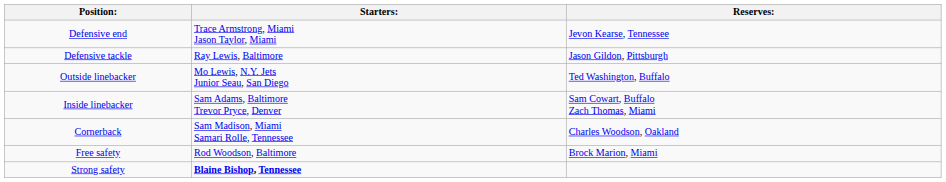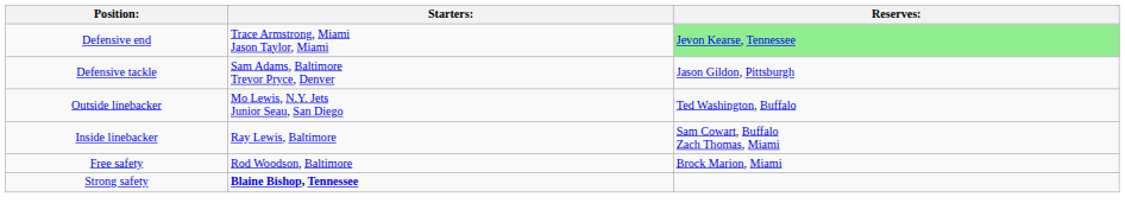Defensive end | Reserves:: no background -> lightgreen background
Defensive tackle | Starters:: Ray Lewis, Baltimore -> Sam Adams, Baltimore Trevor Pryce, Denver
Inside linebacker | Starters:: Sam Adams, Baltimore Trevor Pryce, Denver -> Ray Lewis, Baltimore
- row: Cornerback | Sam Madison, Miami Samari Rolle, Tennessee | Charles Woodson, Oakland
